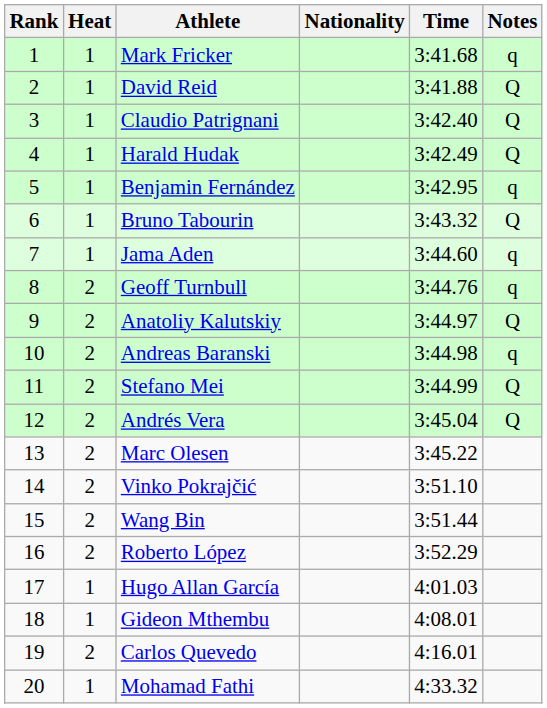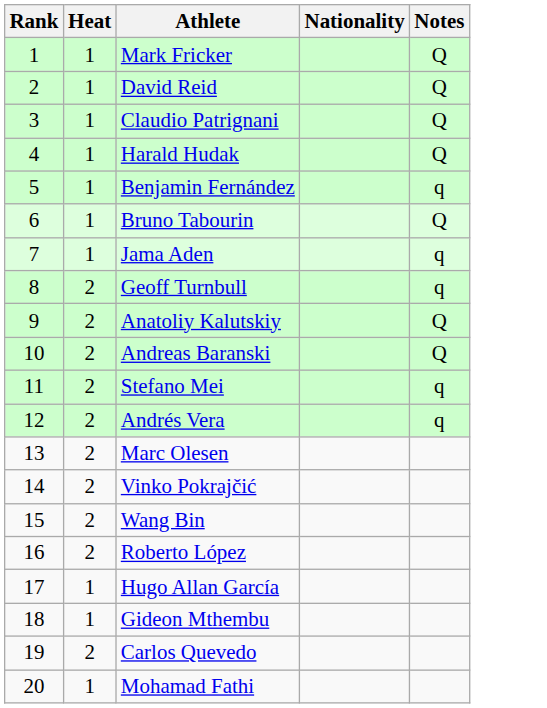- column: Time | 3:41.68 | 3:41.88 | 3:42.40 | 3:42.49 | 3:42.95 | 3:43.32 | 3:44.60 | 3:44.76 | 3:44.97 | 3:44.98 | 3:44.99 | 3:45.04 | 3:45.22 | 3:51.10 | 3:51.44 | 3:52.29 | 4:01.03 | 4:08.01 | 4:16.01 | 4:33.32
Mark Fricker | Notes: q -> Q
Andreas Baranski | Notes: q -> Q
Stefano Mei | Notes: Q -> q
Andrés Vera | Notes: Q -> q
